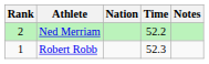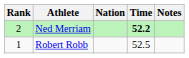Ned Merriam | Time: normal -> bold
Robert Robb | Time: 52.3 -> 52.5
